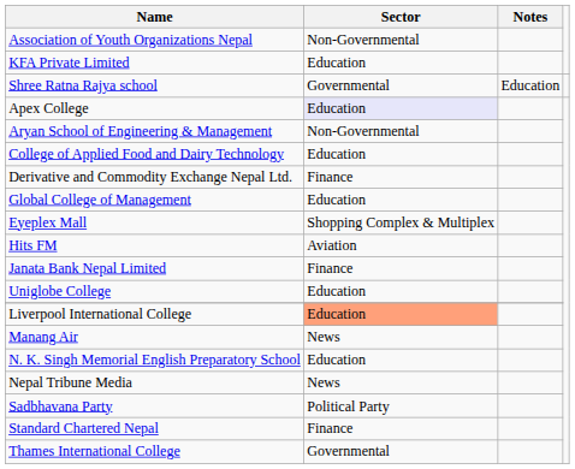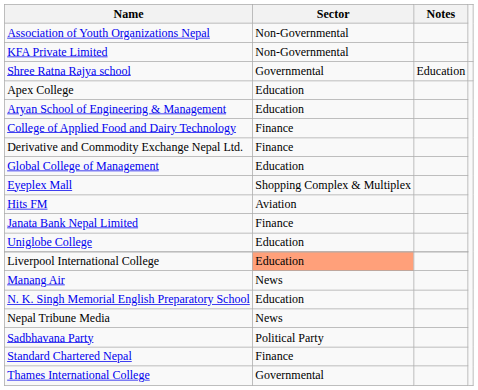KFA Private Limited | Sector: Education -> Non-Governmental
Apex College | Sector: lavender background -> no background
Aryan School of Engineering & Management | Sector: Non-Governmental -> Education
College of Applied Food and Dairy Technology | Sector: Education -> Finance
